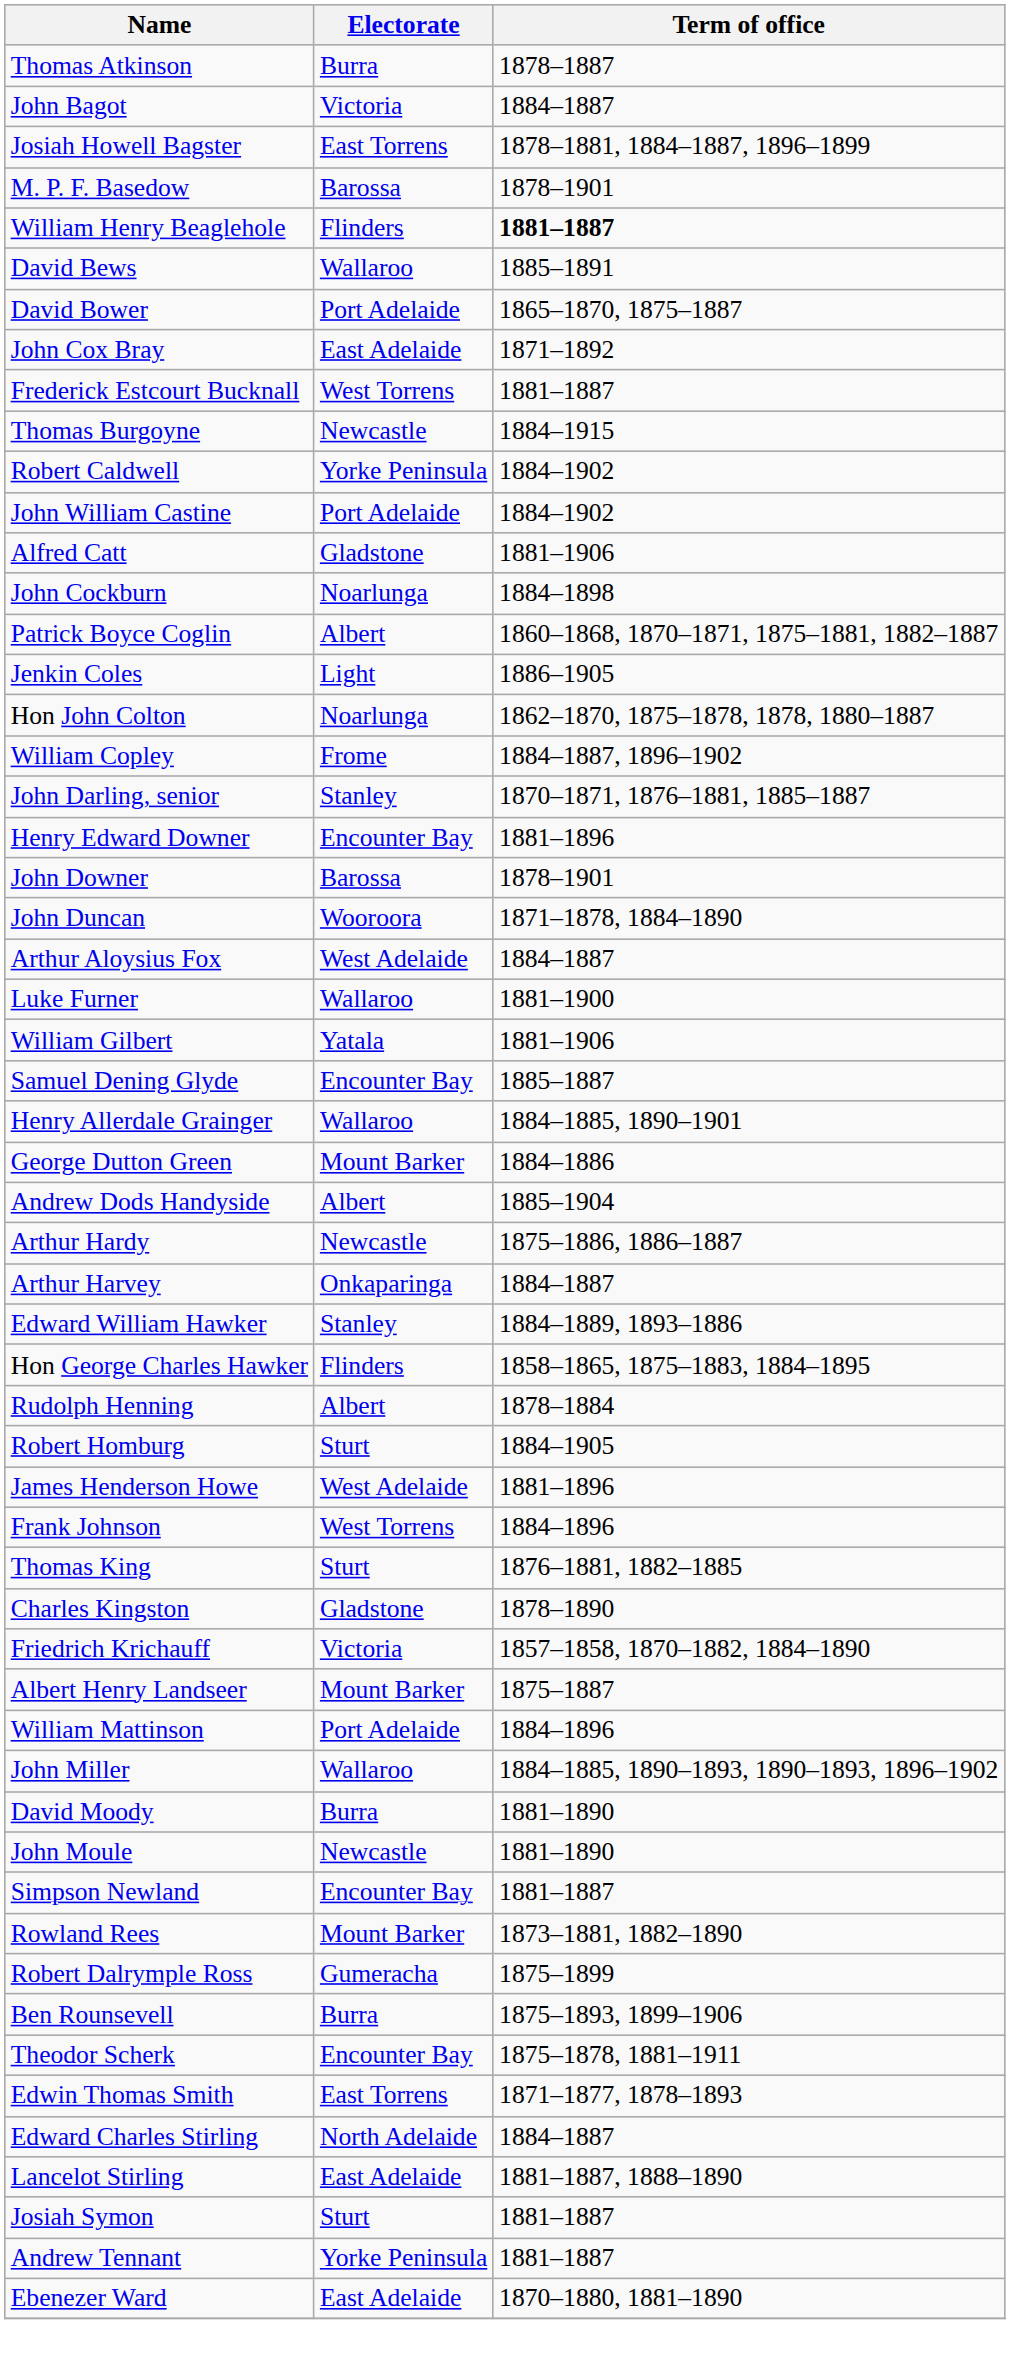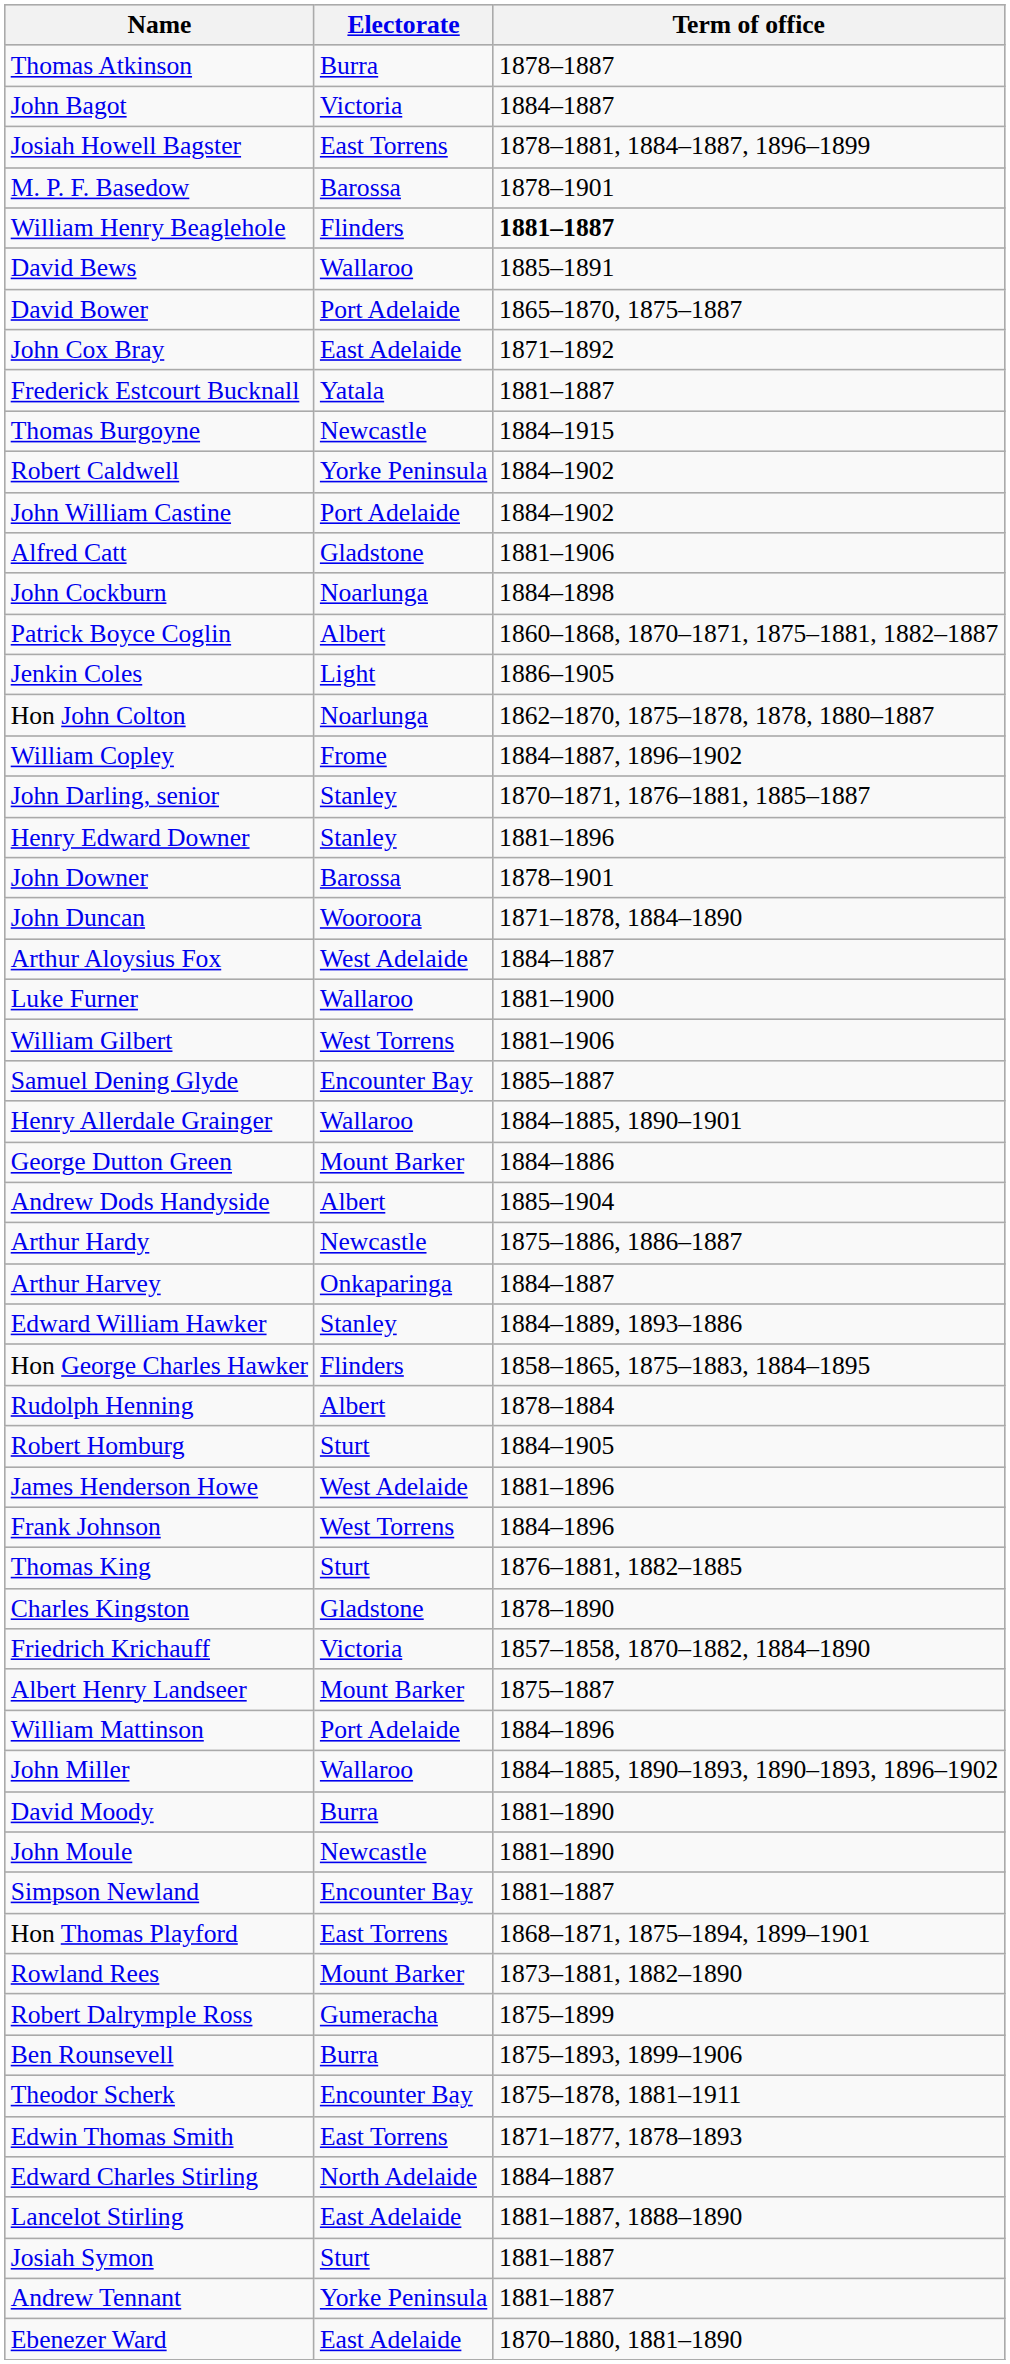Frederick Estcourt Bucknall | Electorate: West Torrens -> Yatala
Henry Edward Downer | Electorate: Encounter Bay -> Stanley
William Gilbert | Electorate: Yatala -> West Torrens
+ row: Hon Thomas Playford | East Torrens | 1868–1871, 1875–1894, 1899–1901
